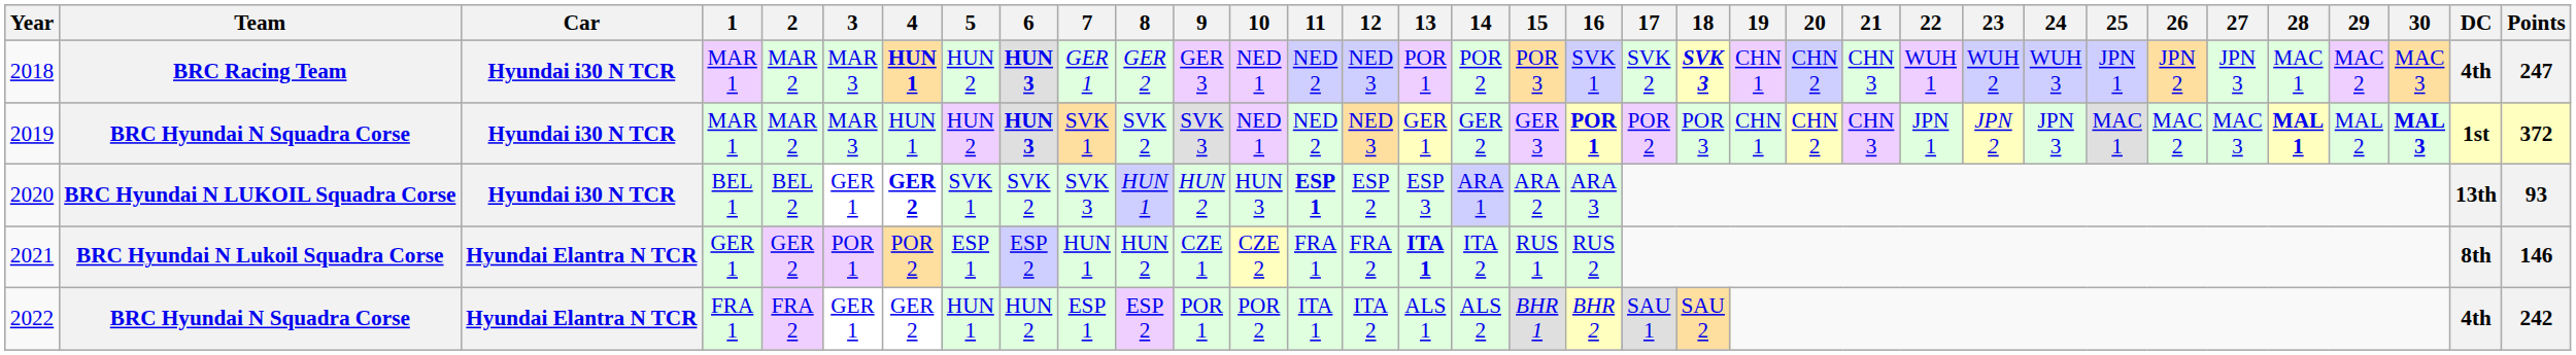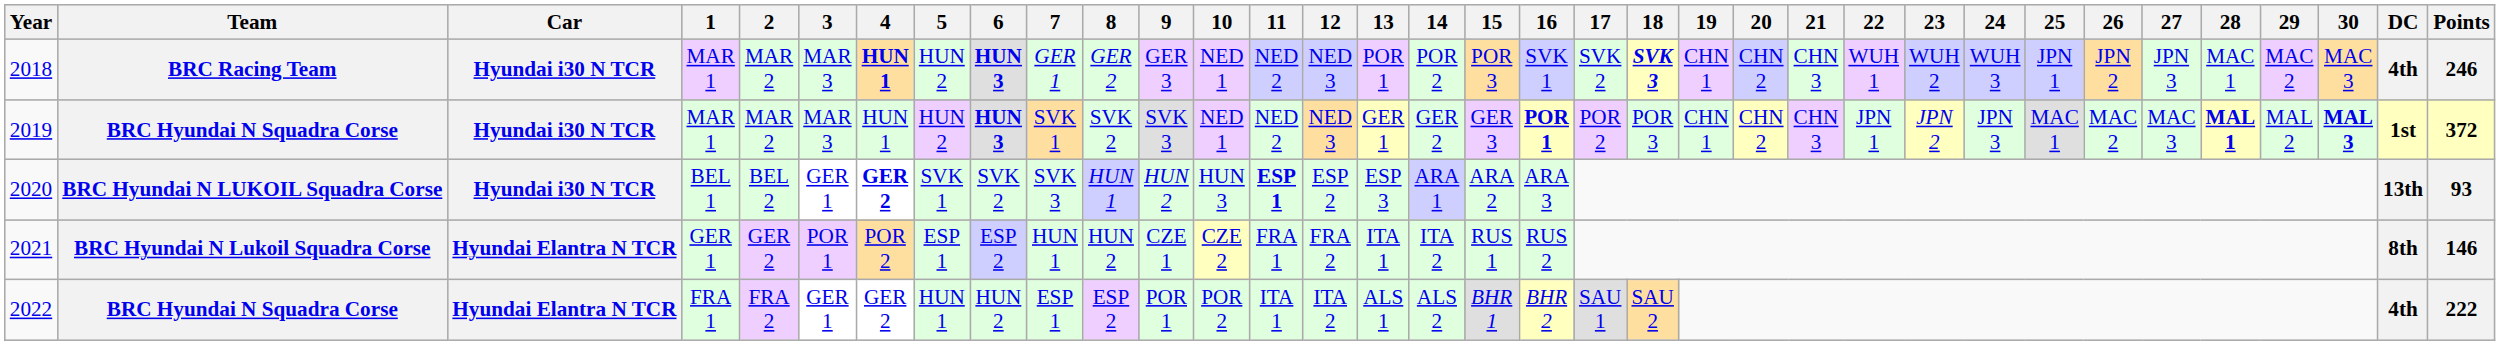2018 | Points: 247 -> 246
2021 | 13: bold -> normal
2022 | Points: 242 -> 222
